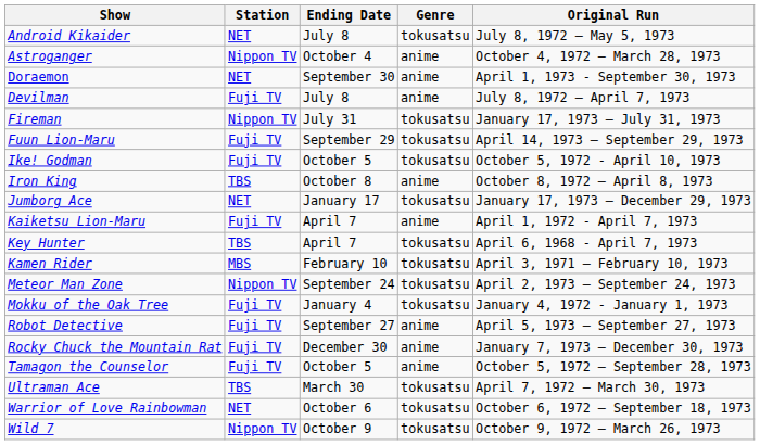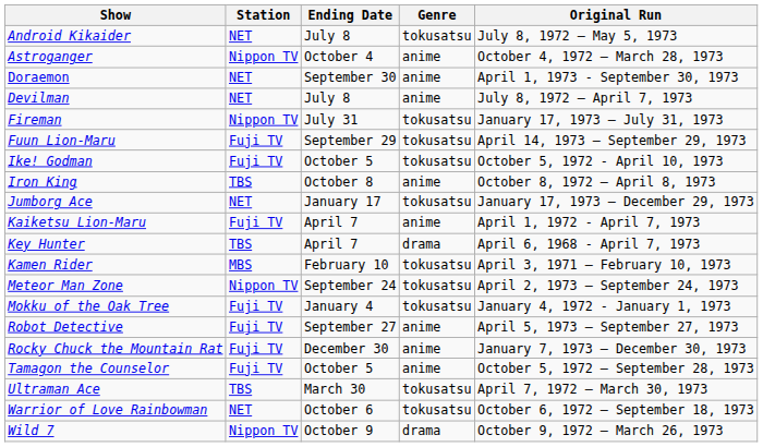Devilman | Station: Fuji TV -> NET
Key Hunter | Genre: tokusatsu -> drama
Wild 7 | Genre: tokusatsu -> drama
